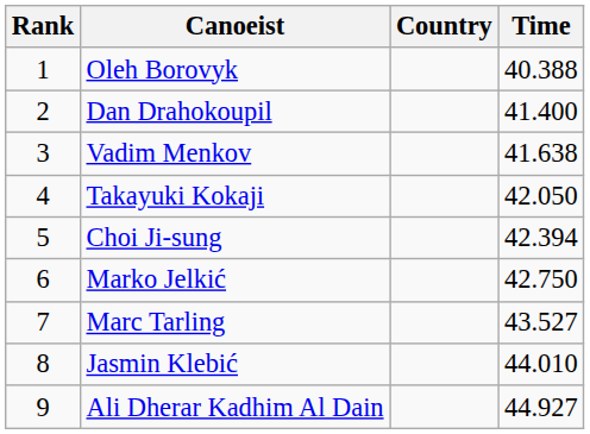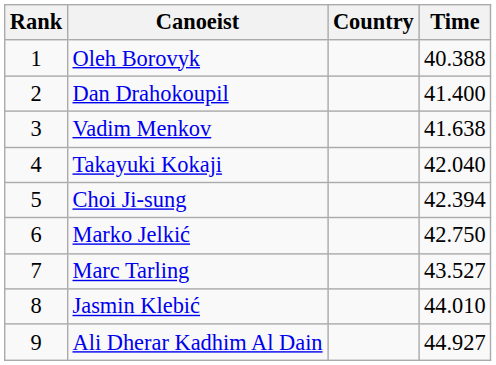Takayuki Kokaji | Time: 42.050 -> 42.040
